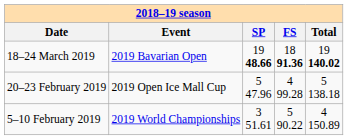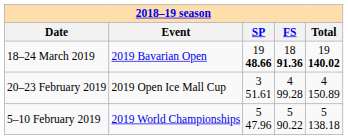20–23 February 2019 | column 3: 5 47.96 -> 3 51.61
20–23 February 2019 | column 5: 5 138.18 -> 4 150.89
5–10 February 2019 | column 3: 3 51.61 -> 5 47.96
5–10 February 2019 | column 5: 4 150.89 -> 5 138.18
